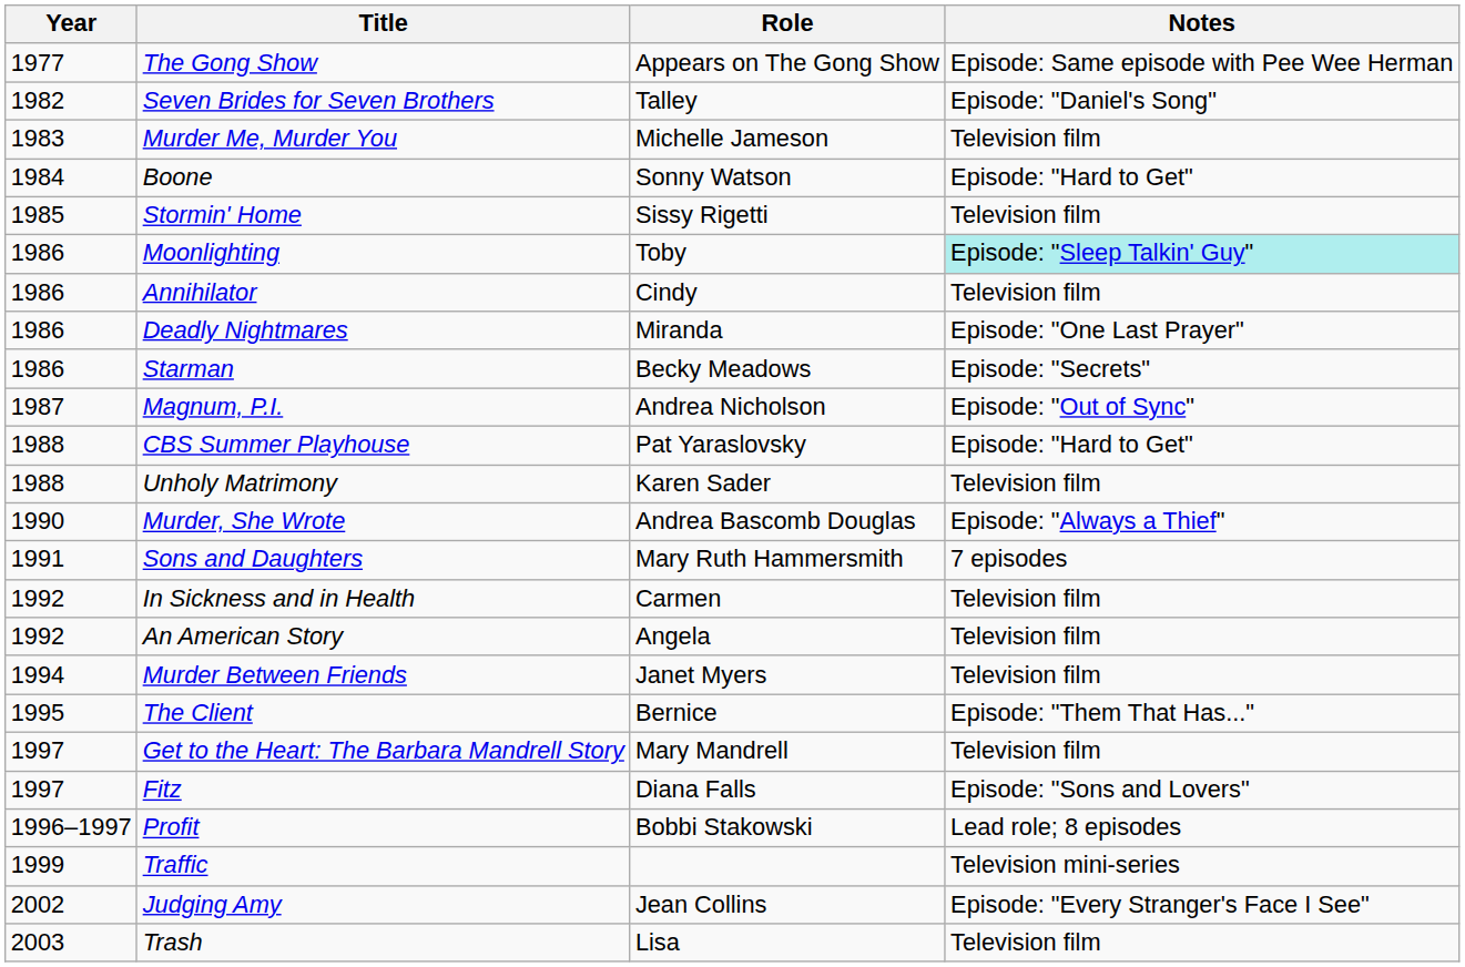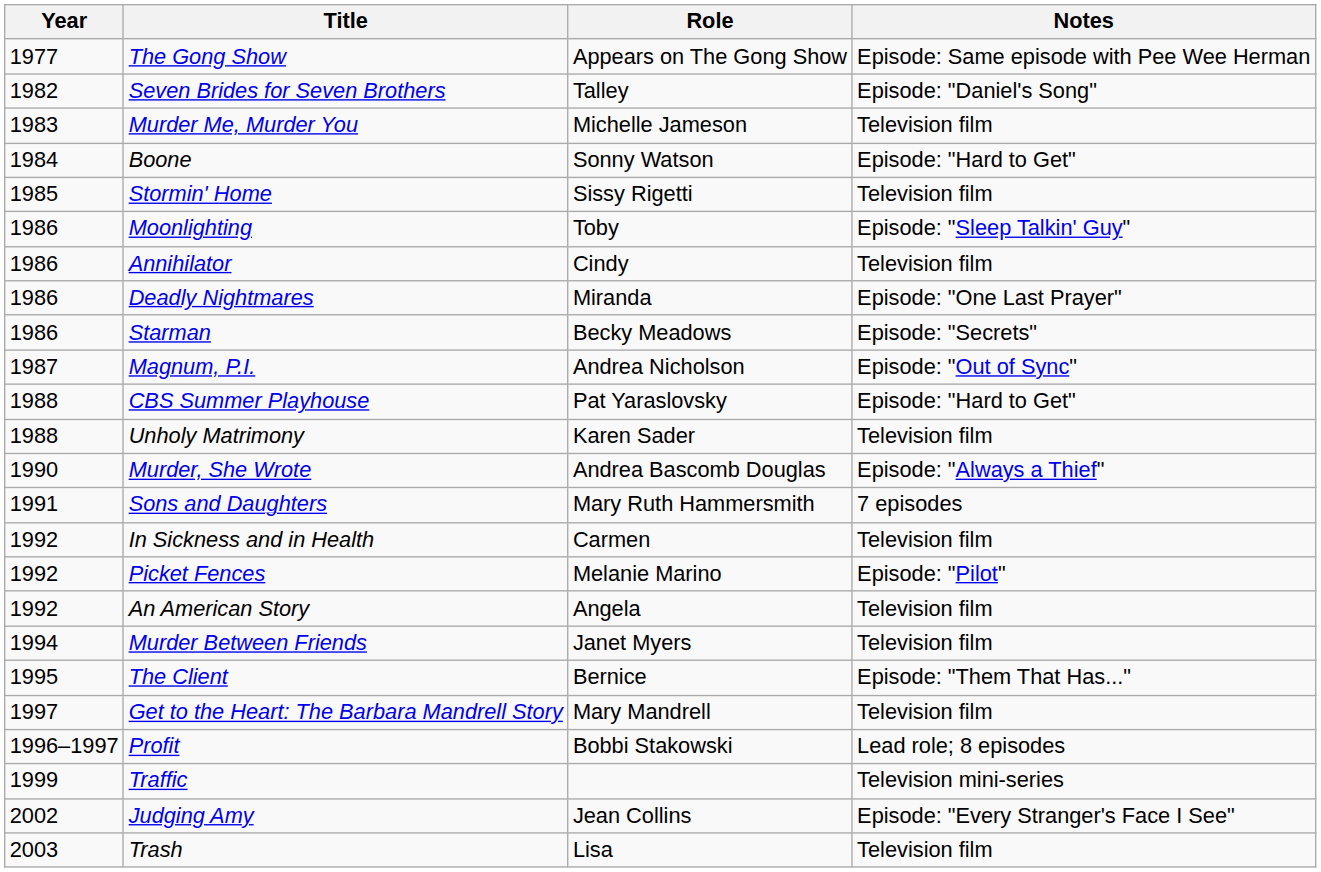Moonlighting | Notes: paleturquoise background -> no background
+ row: 1992 | Picket Fences | Melanie Marino | Episode: "Pilot"
- row: 1997 | Fitz | Diana Falls | Episode: "Sons and Lovers"
